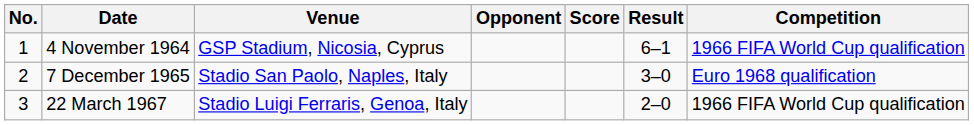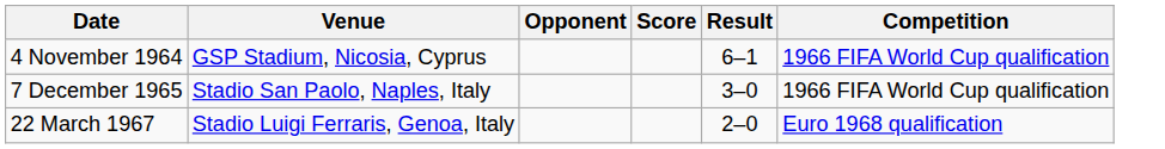- column: No. | 1 | 2 | 3
7 December 1965 | Competition: Euro 1968 qualification -> 1966 FIFA World Cup qualification
22 March 1967 | Competition: 1966 FIFA World Cup qualification -> Euro 1968 qualification
